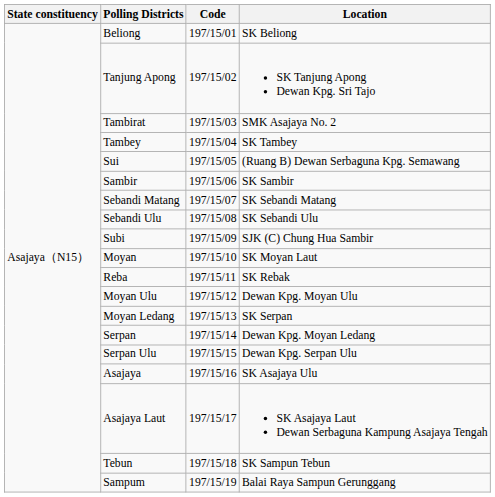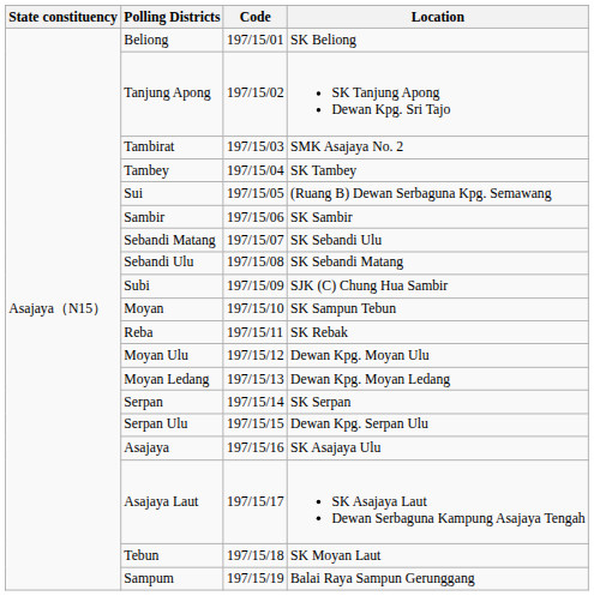Sebandi Matang | Location: SK Sebandi Matang -> SK Sebandi Ulu
Sebandi Ulu | Location: SK Sebandi Ulu -> SK Sebandi Matang
Moyan | Location: SK Moyan Laut -> SK Sampun Tebun
Moyan Ledang | Location: SK Serpan -> Dewan Kpg. Moyan Ledang
Serpan | Location: Dewan Kpg. Moyan Ledang -> SK Serpan
Tebun | Location: SK Sampun Tebun -> SK Moyan Laut
